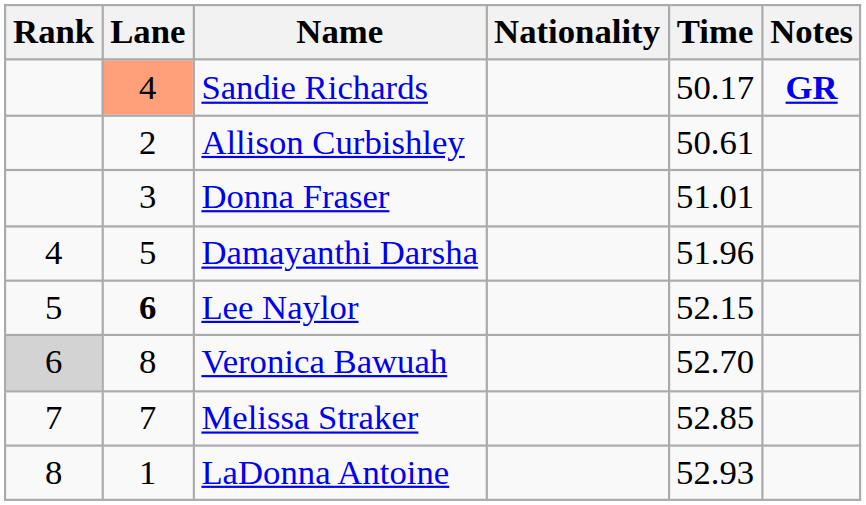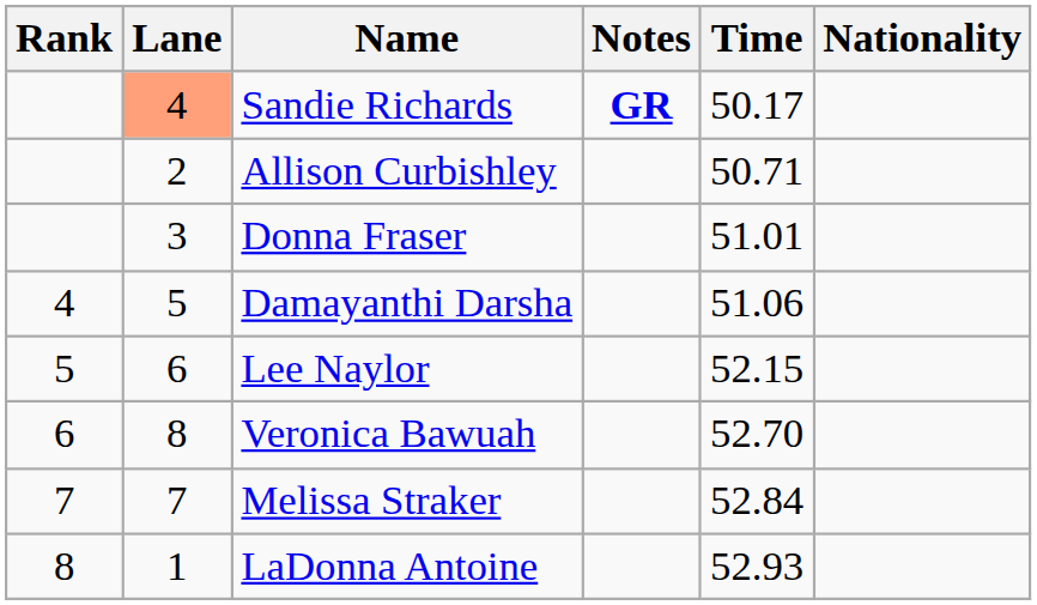columns swapped: Nationality <-> Notes
Allison Curbishley | Time: 50.61 -> 50.71
Damayanthi Darsha | Time: 51.96 -> 51.06
Lee Naylor | Lane: bold -> normal
Veronica Bawuah | Rank: lightgrey background -> no background
Melissa Straker | Time: 52.85 -> 52.84
